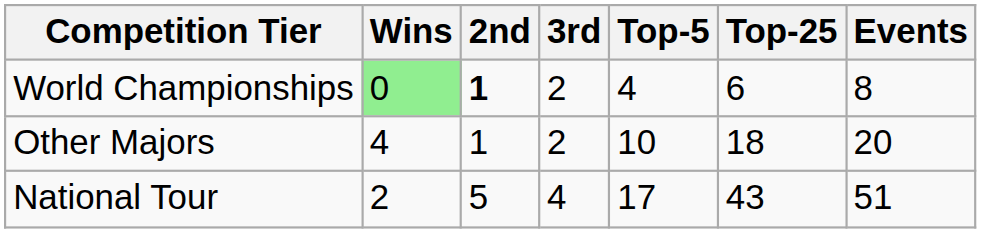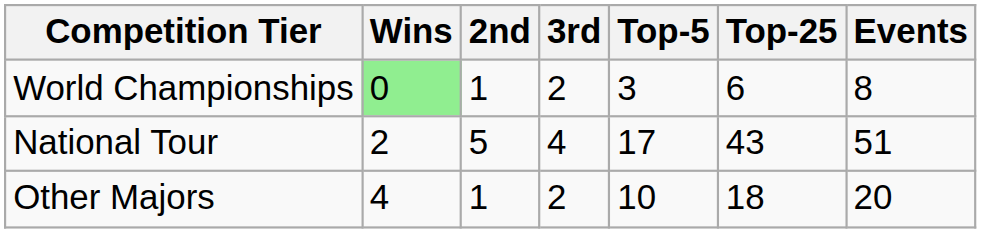World Championships | 2nd: bold -> normal
World Championships | Top-5: 4 -> 3
rows swapped: Other Majors <-> National Tour
